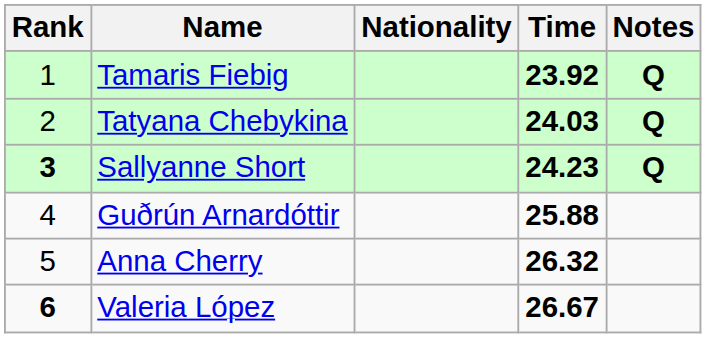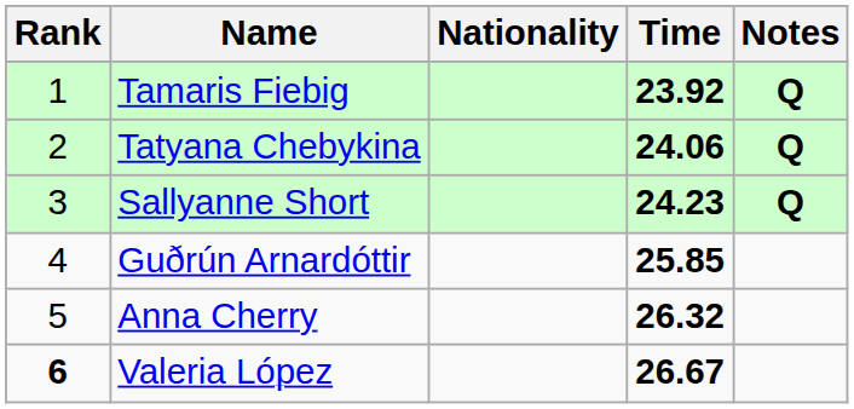Tatyana Chebykina | Time: 24.03 -> 24.06
Sallyanne Short | Rank: bold -> normal
Guðrún Arnardóttir | Time: 25.88 -> 25.85
